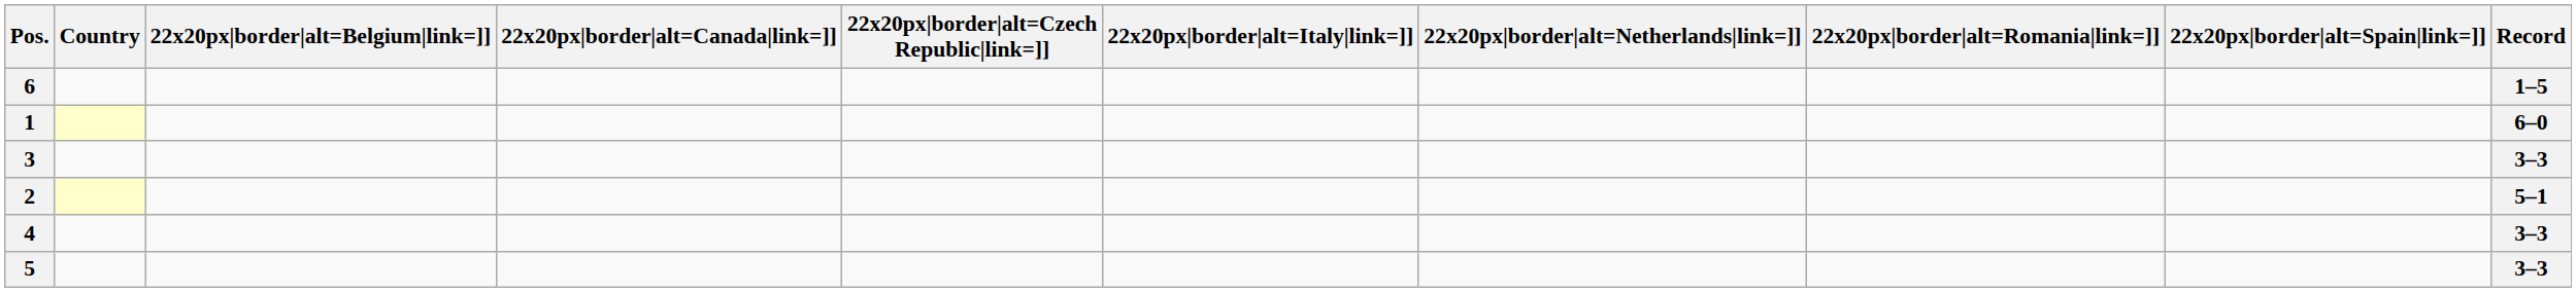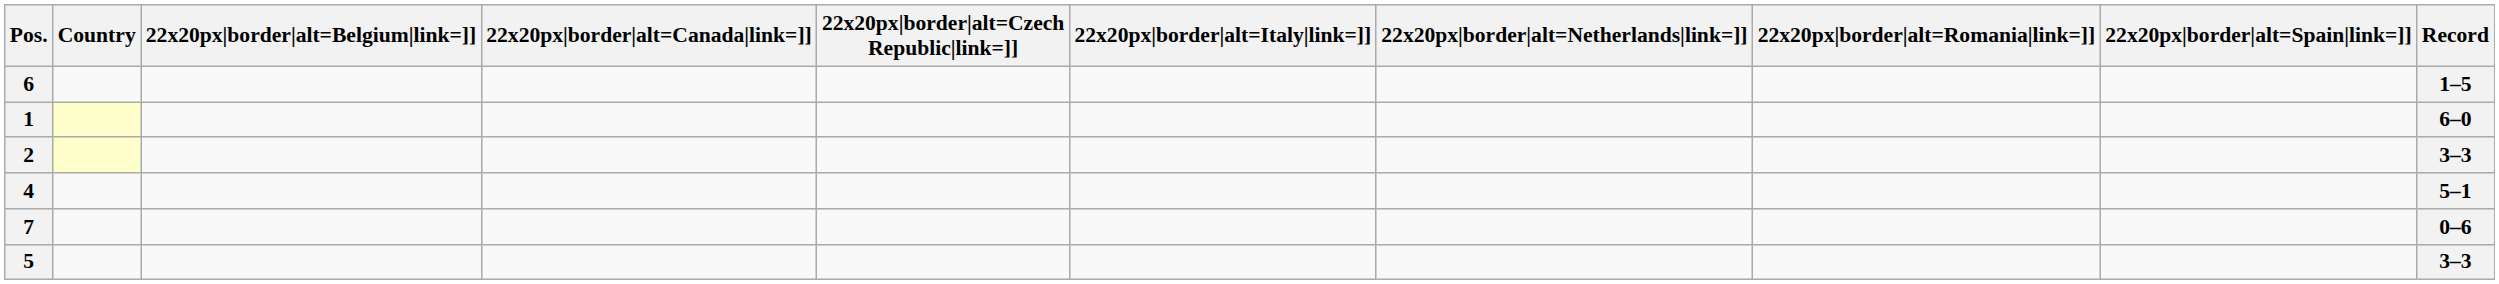- row: 3 | 3–3
2 | Record: 5–1 -> 3–3
4 | Record: 3–3 -> 5–1
+ row: 7 | 0–6
